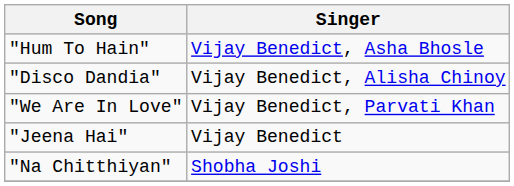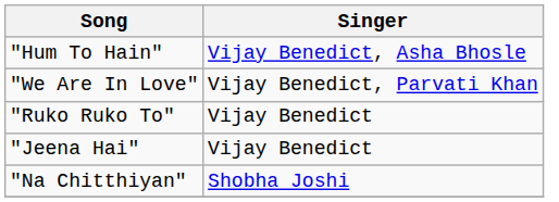- row: "Disco Dandia" | Vijay Benedict, Alisha Chinoy
+ row: "Ruko Ruko To" | Vijay Benedict
